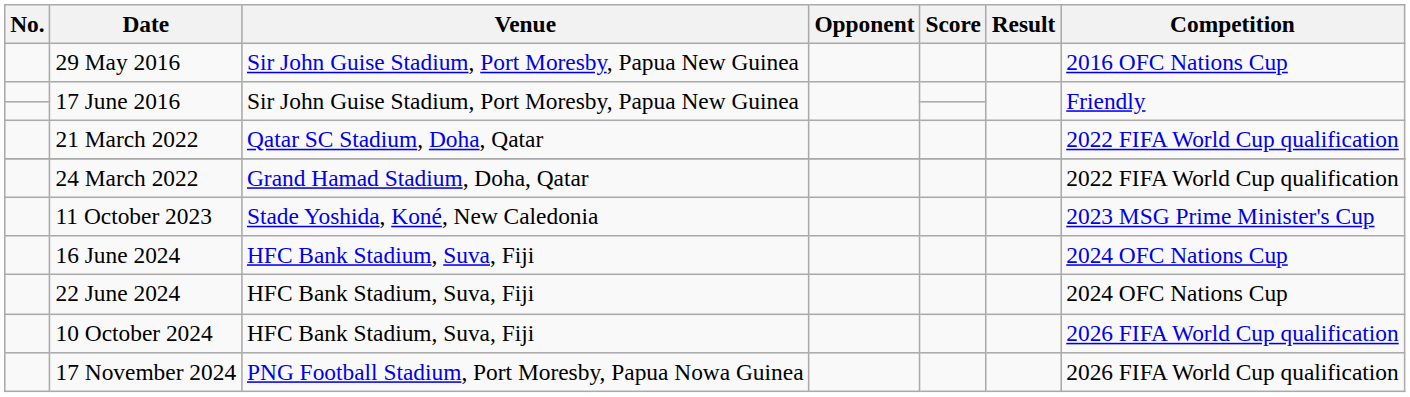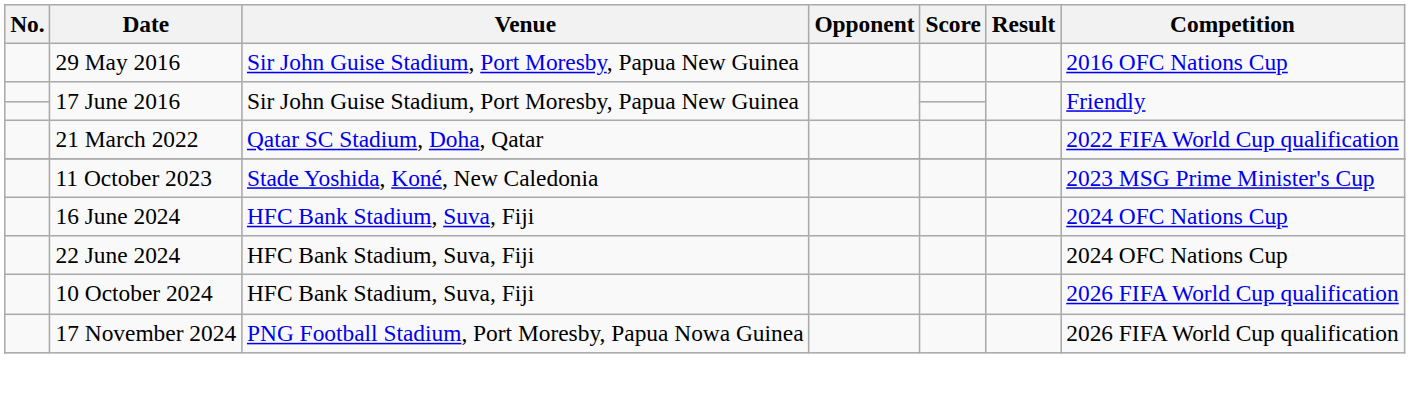- row: 24 March 2022 | Grand Hamad Stadium, Doha, Qatar | 2022 FIFA World Cup qualification
